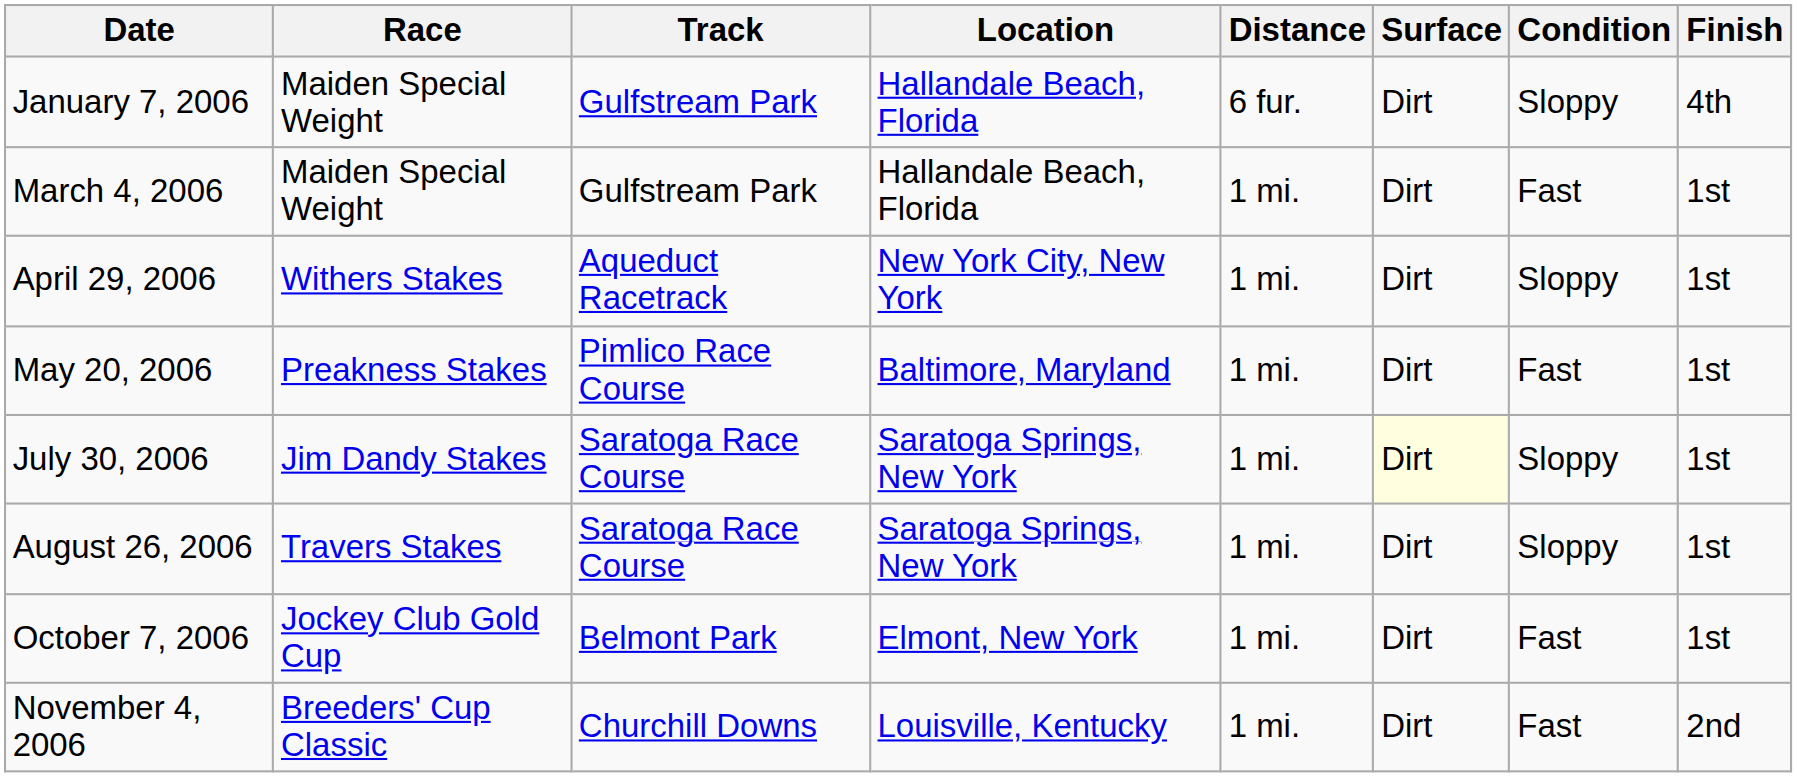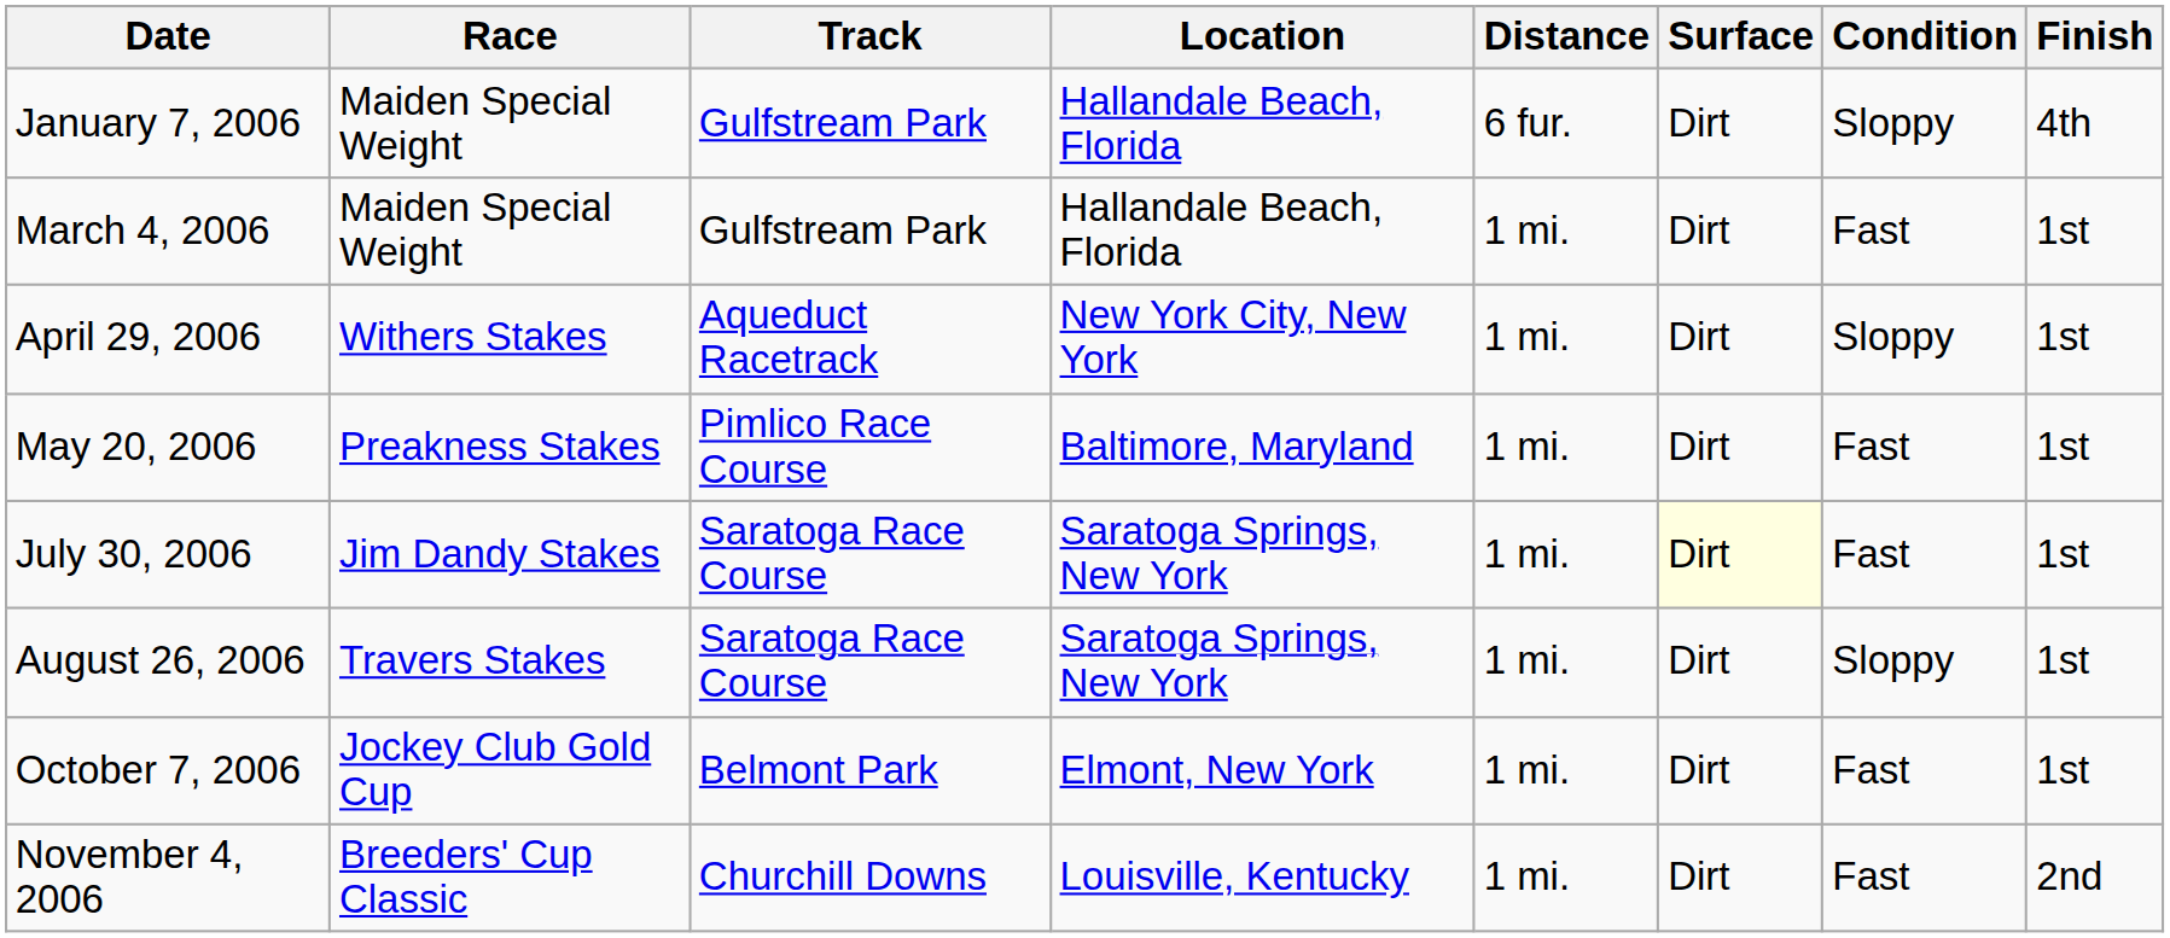July 30, 2006 | Condition: Sloppy -> Fast
